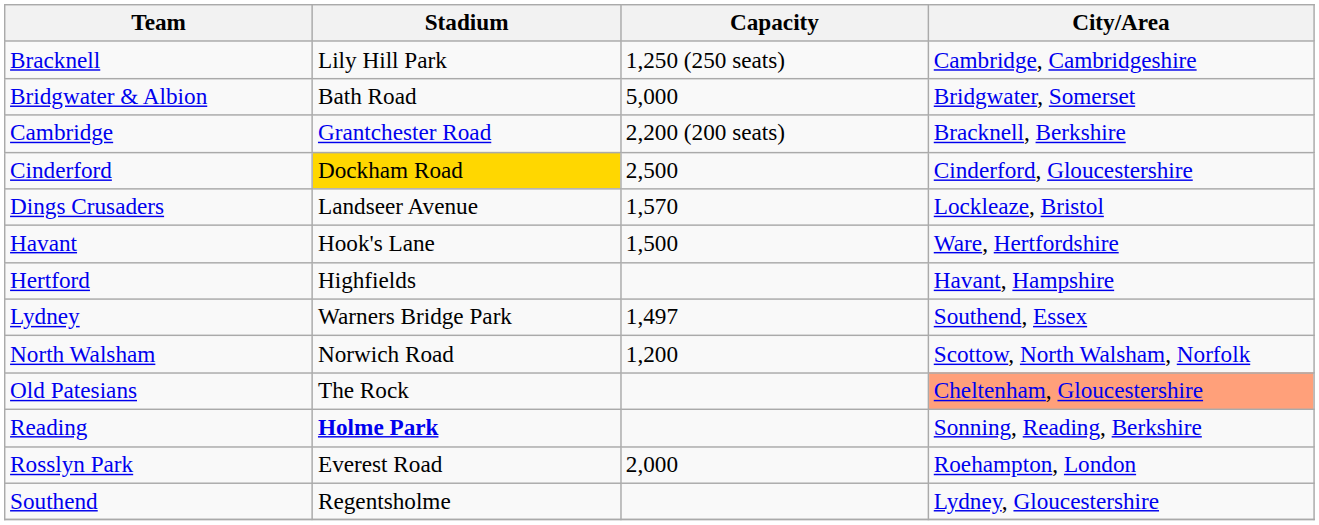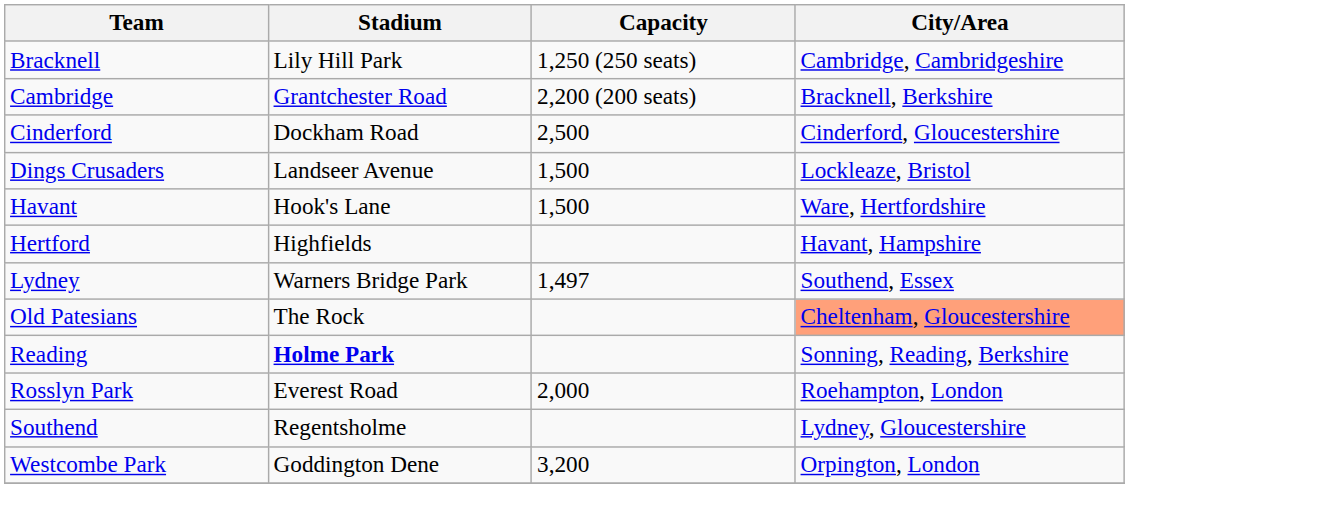- row: Bridgwater & Albion | Bath Road | 5,000 | Bridgwater, Somerset
Cinderford | Stadium: gold background -> no background
Dings Crusaders | Capacity: 1,570 -> 1,500
- row: North Walsham | Norwich Road | 1,200 | Scottow, North Walsham, Norfolk
+ row: Westcombe Park | Goddington Dene | 3,200 | Orpington, London
